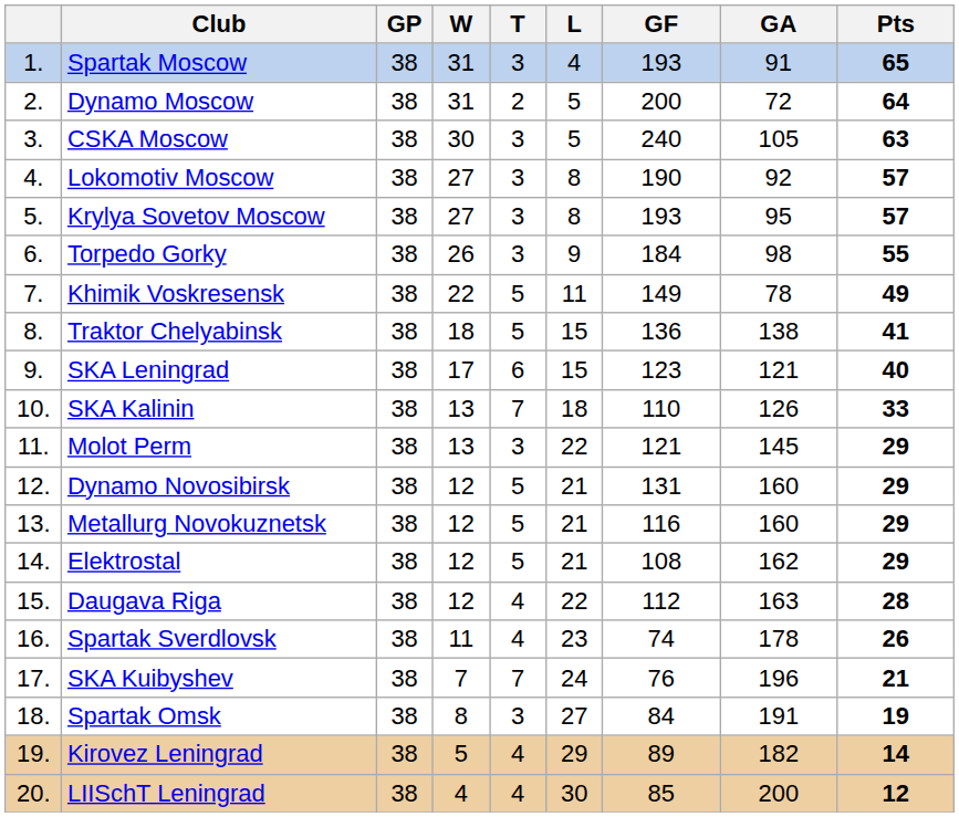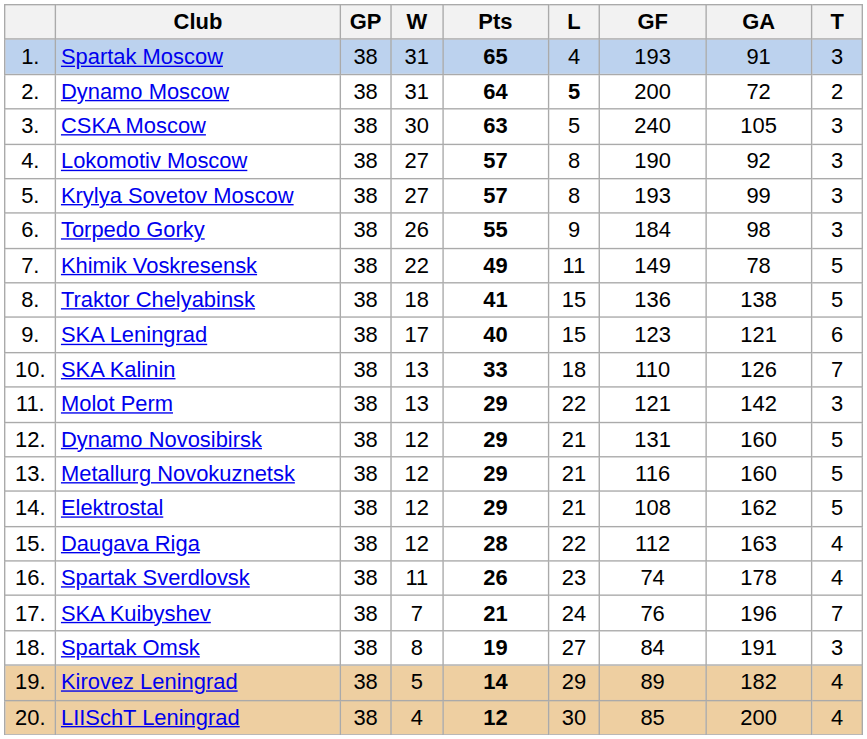columns swapped: T <-> Pts
Dynamo Moscow | L: normal -> bold
Krylya Sovetov Moscow | GA: 95 -> 99
Molot Perm | GA: 145 -> 142
